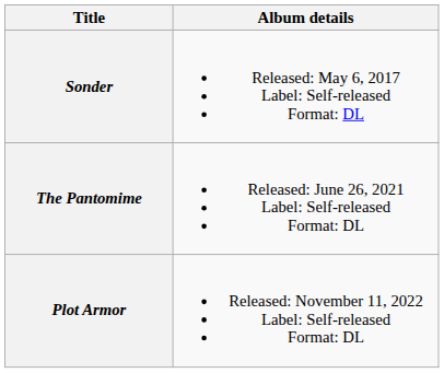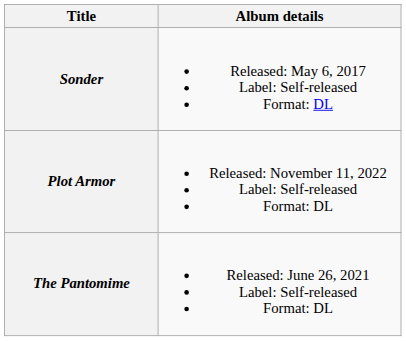rows swapped: The Pantomime <-> Plot Armor
